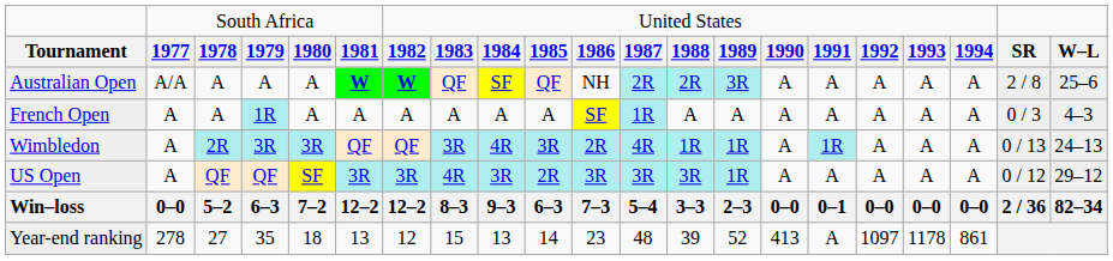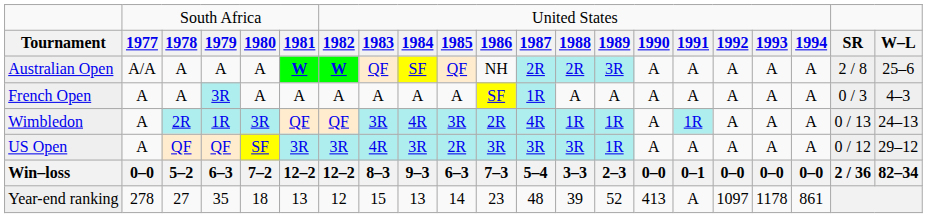French Open | column 4: 1R -> 3R
Wimbledon | column 4: 3R -> 1R
